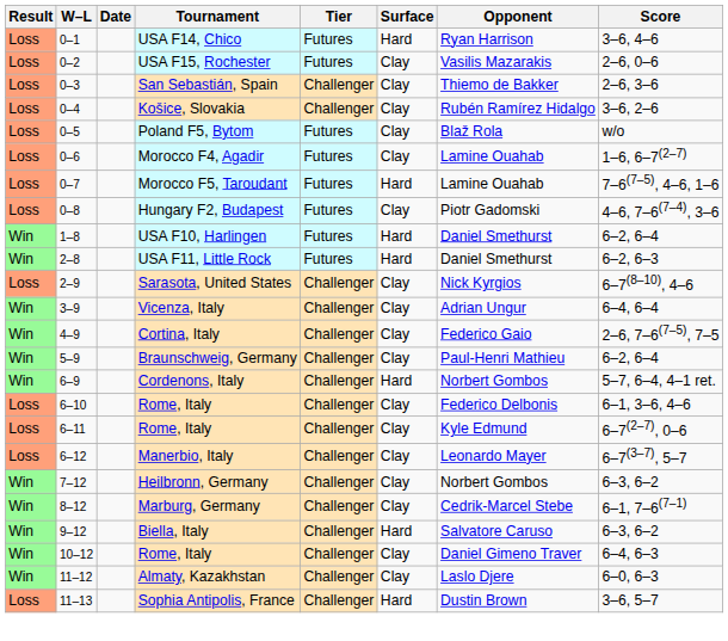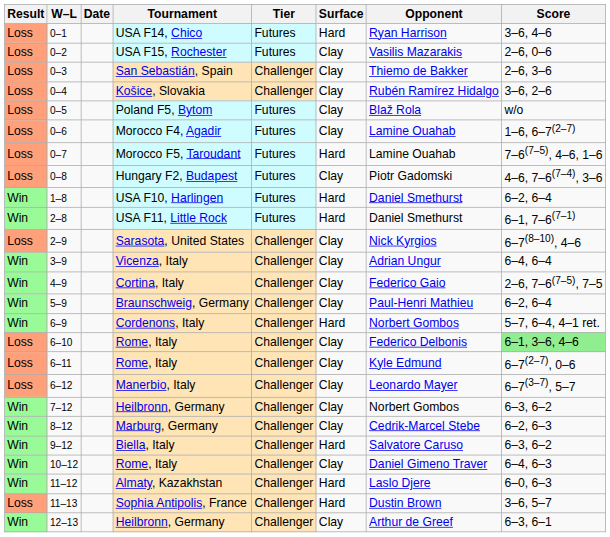2–8 | Score: 6–2, 6–3 -> 6–1, 7–6(7–1)
6–10 | Score: no background -> lightgreen background
8–12 | Score: 6–1, 7–6(7–1) -> 6–2, 6–3
11–12 | Surface: Clay -> Hard
+ row: Win | 12–13 | Heilbronn, Germany | Challenger | Clay | Arthur de Greef | 6–3, 6–1
